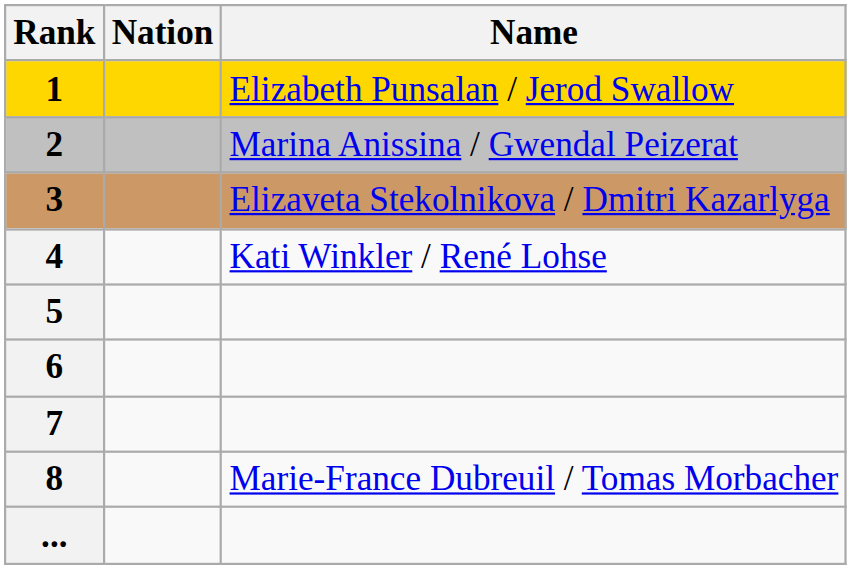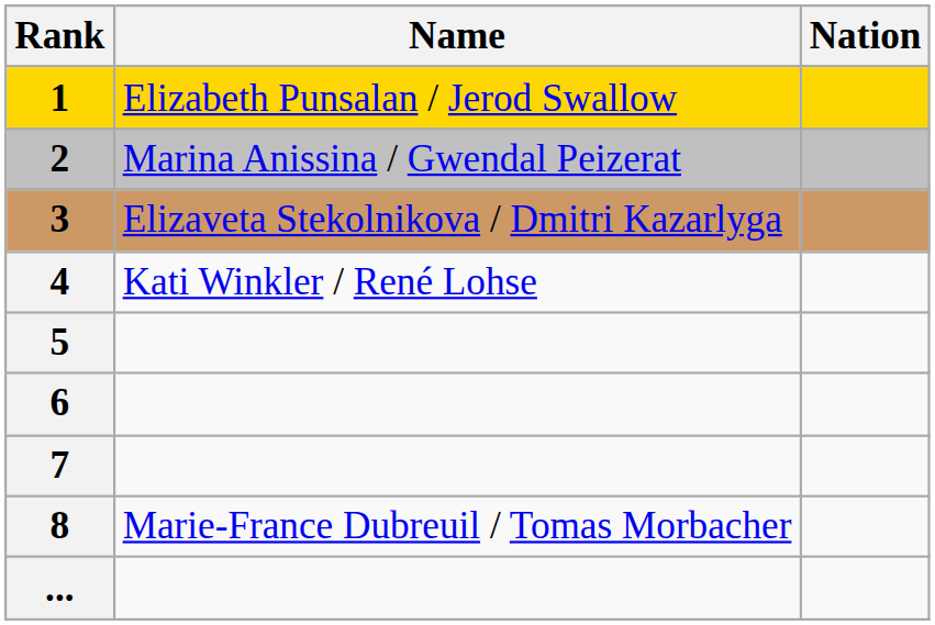columns swapped: Name <-> Nation
